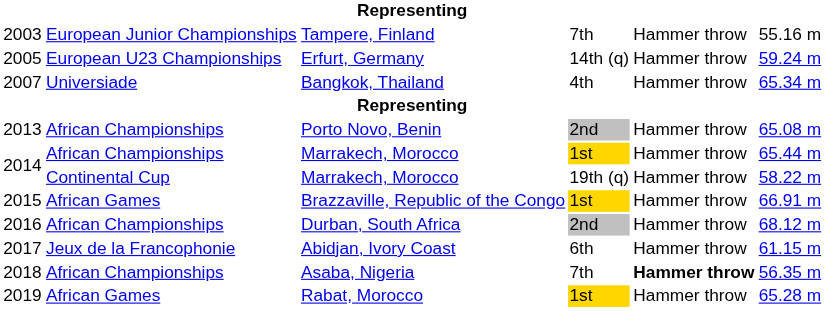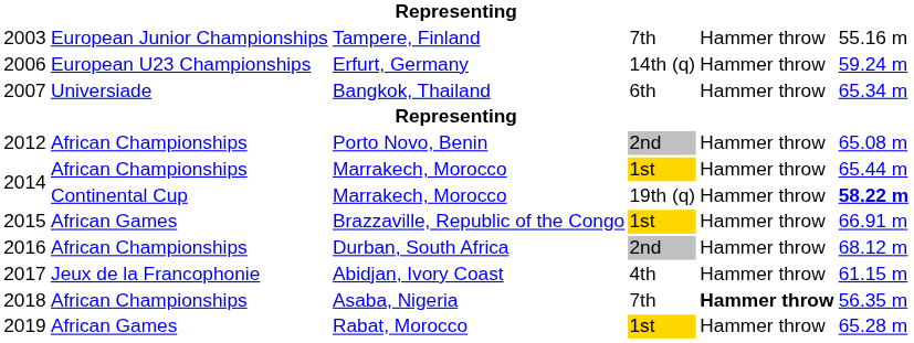Erfurt, Germany | column 1: 2005 -> 2006
Bangkok, Thailand | column 4: 4th -> 6th
Porto Novo, Benin | column 1: 2013 -> 2012
Continental Cup / Marrakech, Morocco | column 6: normal -> bold
Abidjan, Ivory Coast | column 4: 6th -> 4th
